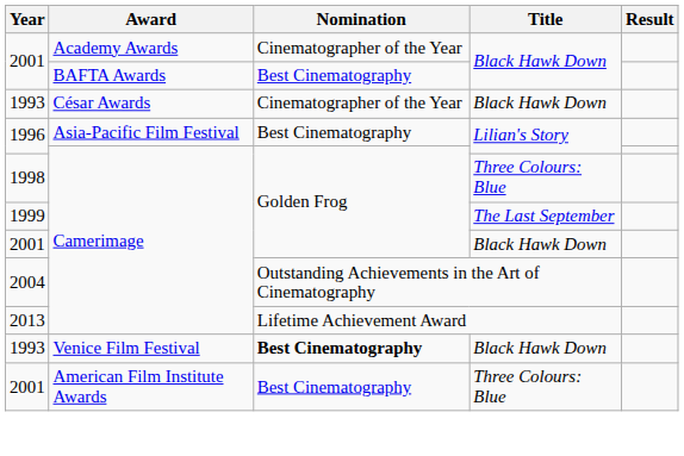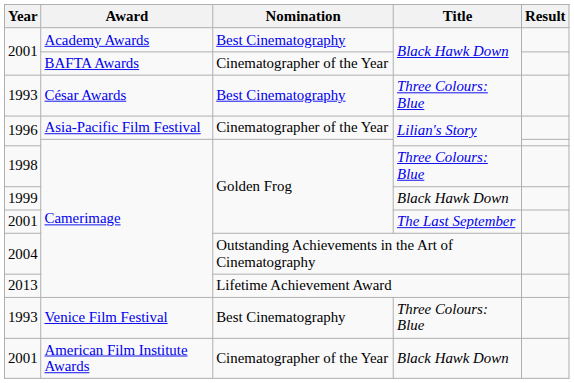2001 / Academy Awards | Nomination: Cinematographer of the Year -> Best Cinematography
2001 / BAFTA Awards | Nomination: Best Cinematography -> Cinematographer of the Year
1993 / César Awards | Nomination: Cinematographer of the Year -> Best Cinematography
1993 / César Awards | Title: Black Hawk Down -> Three Colours: Blue
1996 / Asia-Pacific Film Festival | Nomination: Best Cinematography -> Cinematographer of the Year
1999 | Title: The Last September -> Black Hawk Down
2001 / Camerimage | Title: Black Hawk Down -> The Last September
1993 / Venice Film Festival | Nomination: bold -> normal
1993 / Venice Film Festival | Title: Black Hawk Down -> Three Colours: Blue
2001 / American Film Institute Awards | Nomination: Best Cinematography -> Cinematographer of the Year
2001 / American Film Institute Awards | Title: Three Colours: Blue -> Black Hawk Down
